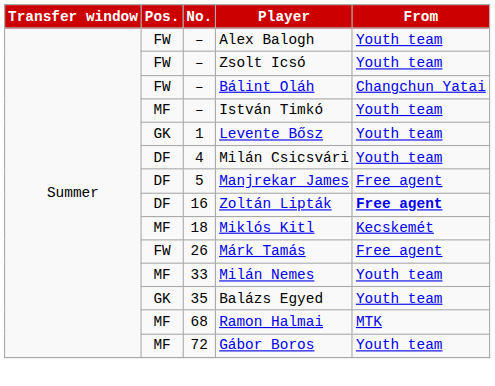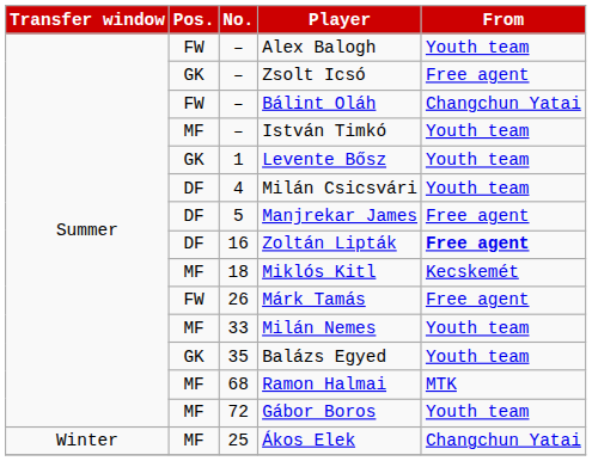Zsolt Icsó | Pos.: FW -> GK
Zsolt Icsó | From: Youth team -> Free agent
+ row: Winter | MF | 25 | Ákos Elek | Changchun Yatai
